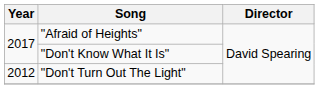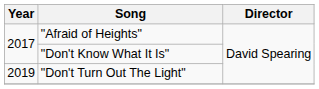"Don't Turn Out The Light" | Year: 2012 -> 2019
